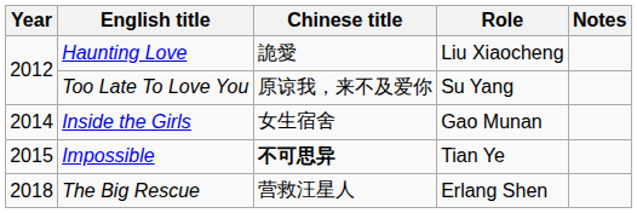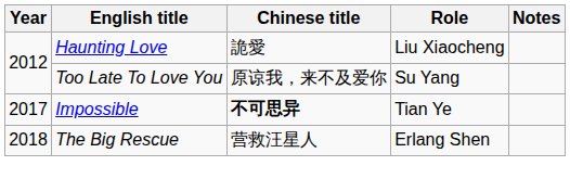- row: 2014 | Inside the Girls | 女生宿舍 | Gao Munan
Impossible | Year: 2015 -> 2017
